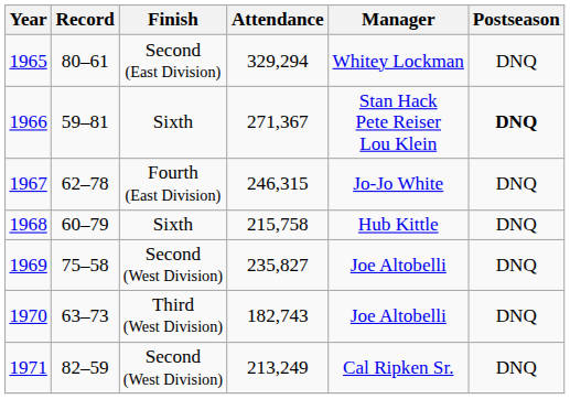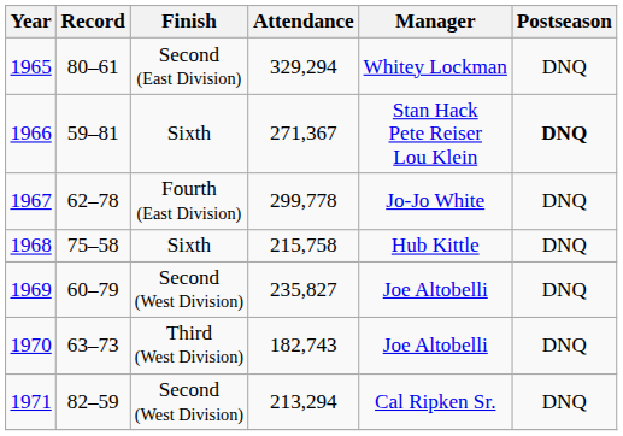1967 | Attendance: 246,315 -> 299,778
1968 | Record: 60–79 -> 75–58
1969 | Record: 75–58 -> 60–79
1971 | Attendance: 213,249 -> 213,294
